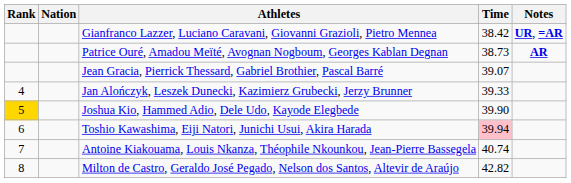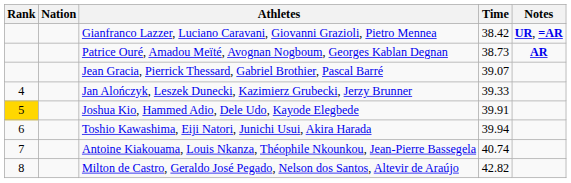Joshua Kio, Hammed Adio, Dele Udo, Kayode Elegbede | Time: 39.90 -> 39.91
Toshio Kawashima, Eiji Natori, Junichi Usui, Akira Harada | Time: pink background -> no background
